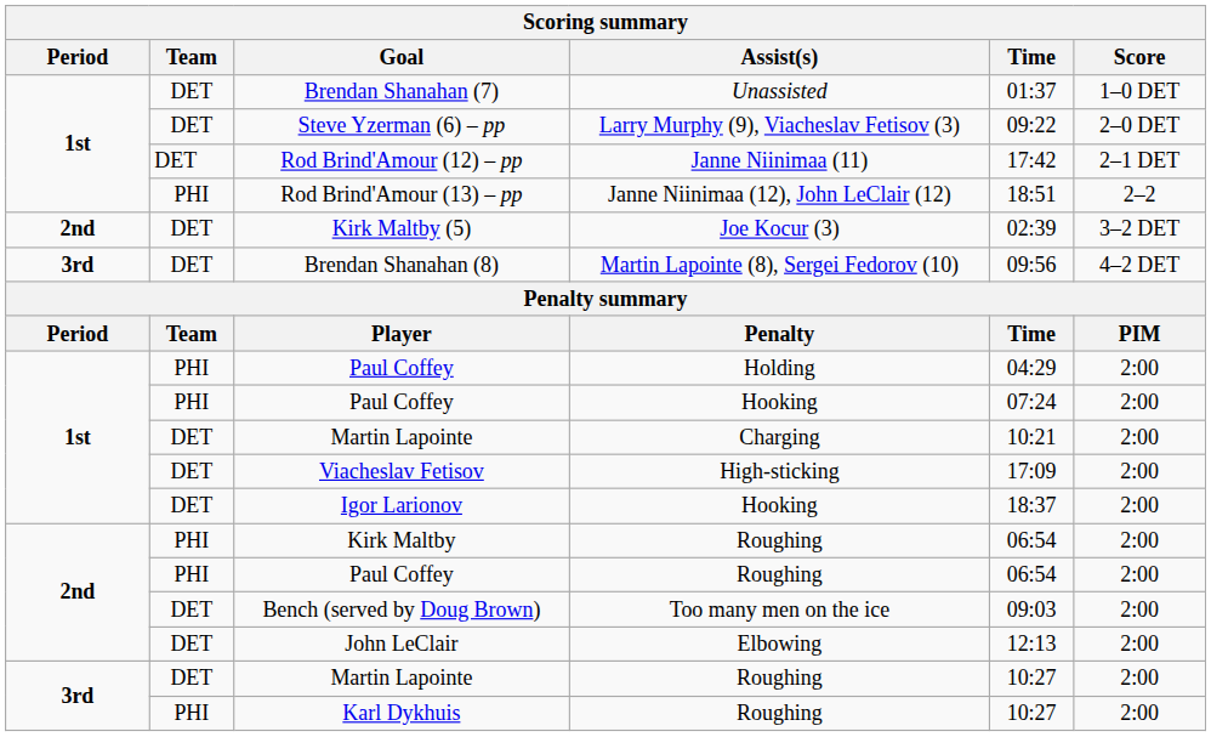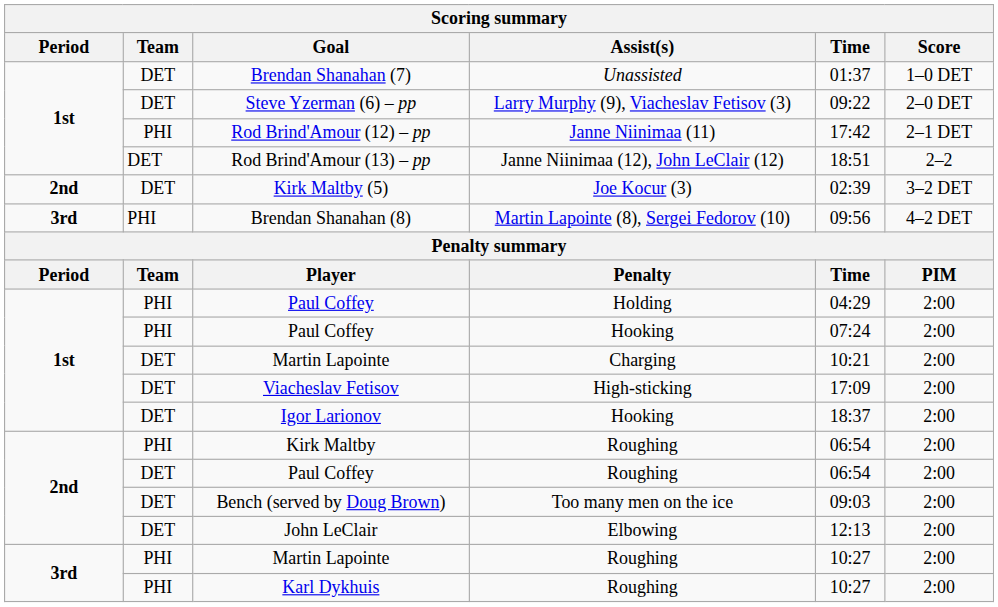Rod Brind'Amour (12) – pp | Team: DET -> PHI
Rod Brind'Amour (13) – pp | Team: PHI -> DET
Brendan Shanahan (8) | Team: DET -> PHI
Paul Coffey / Roughing | Team: PHI -> DET
Martin Lapointe / Roughing | Team: DET -> PHI
